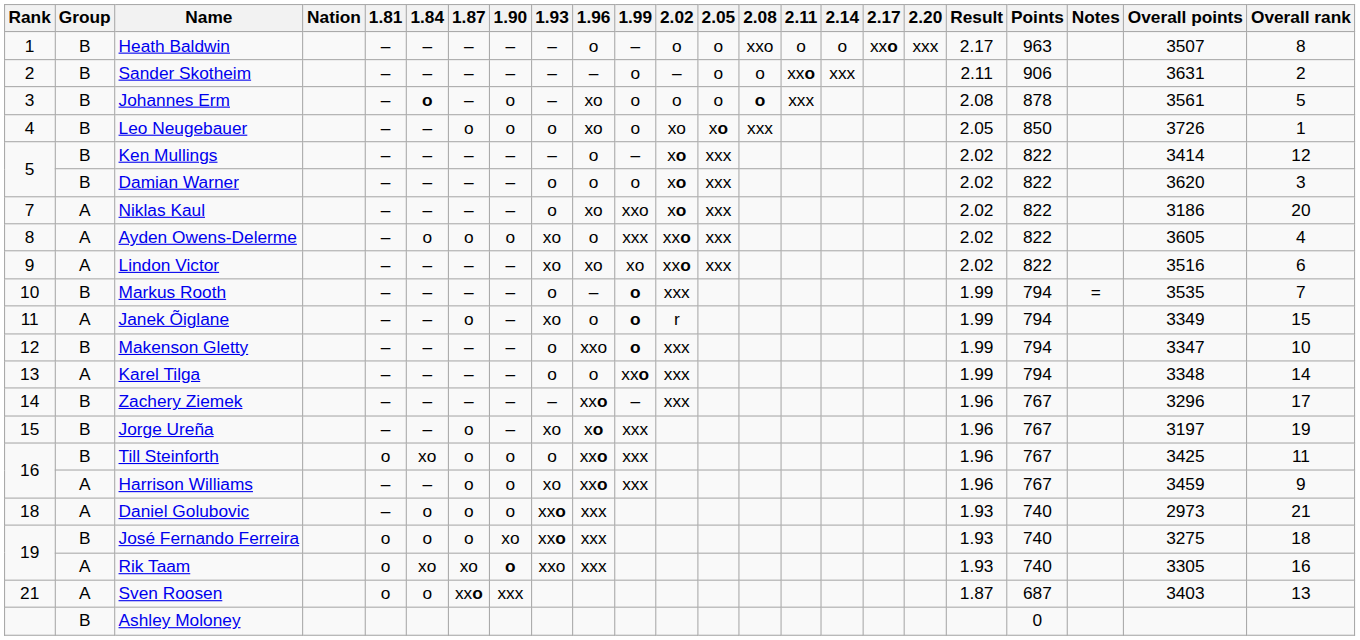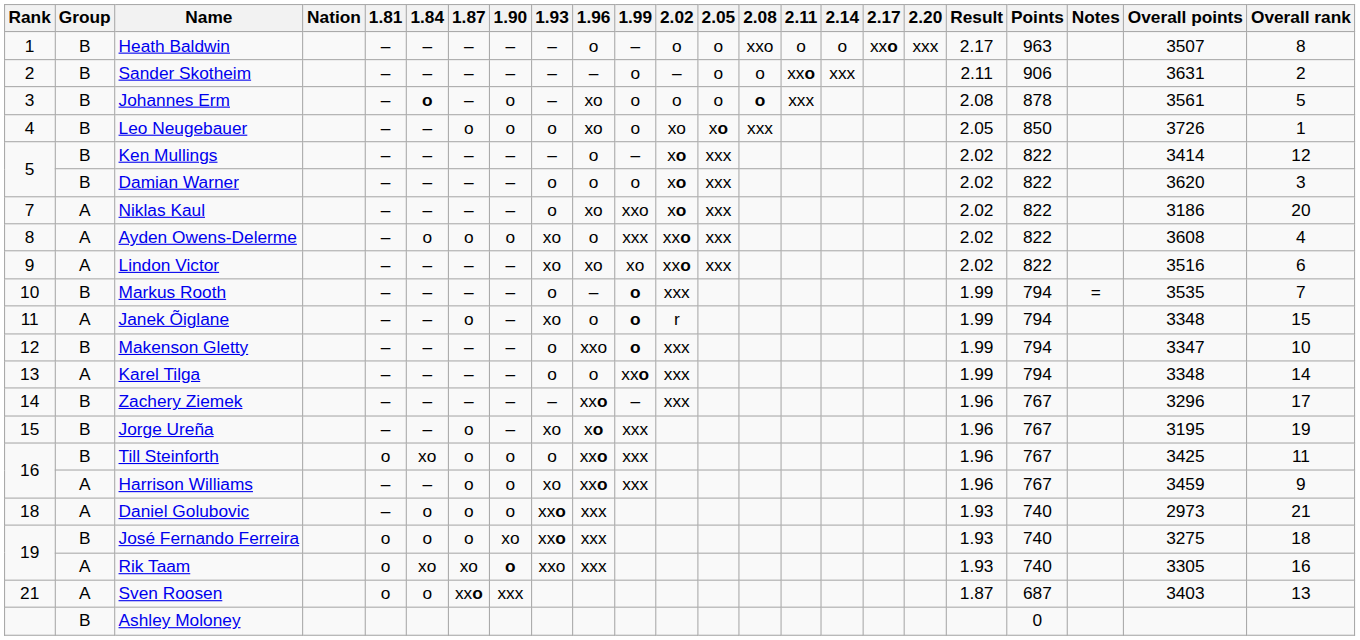Ayden Owens-Delerme | Overall points: 3605 -> 3608
Janek Õiglane | Overall points: 3349 -> 3348
Jorge Ureña | Overall points: 3197 -> 3195
